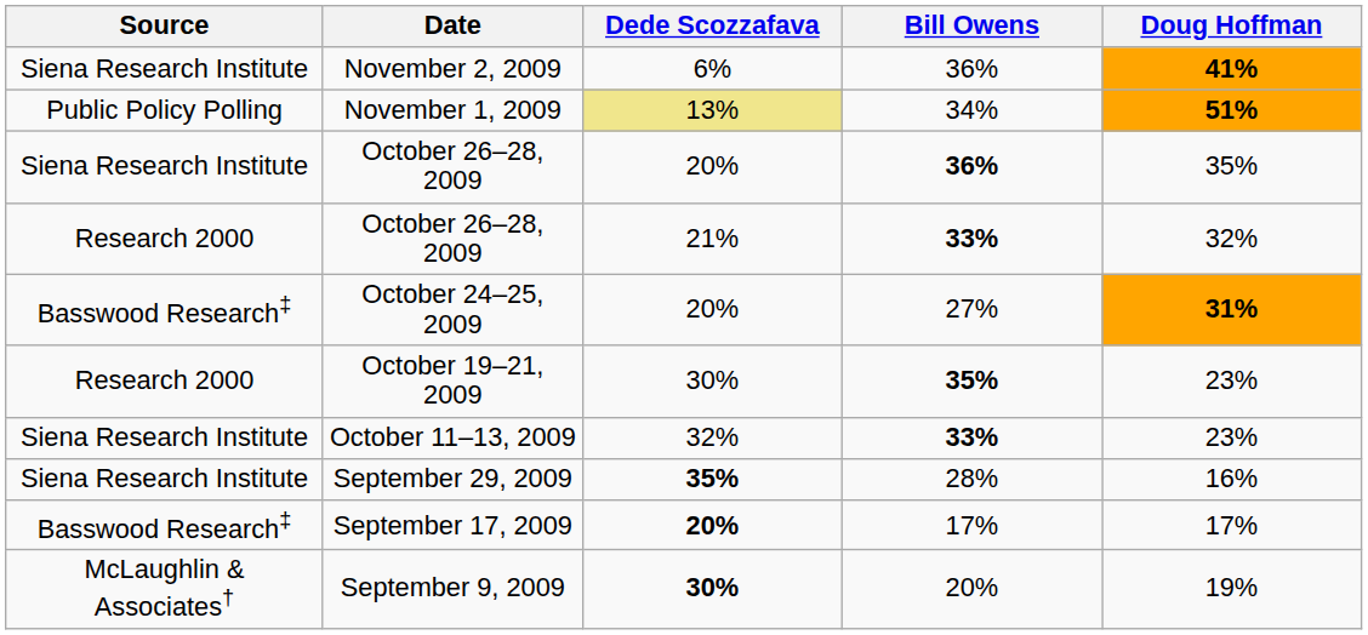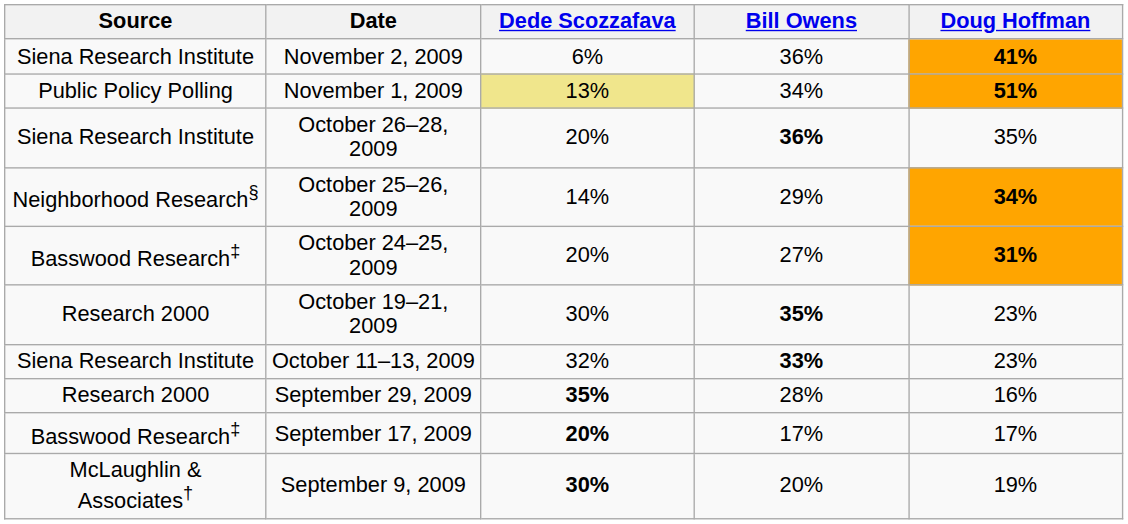- row: Research 2000 | October 26–28, 2009 | 21% | 33% | 32%
+ row: Neighborhood Research§ | October 25–26, 2009 | 14% | 29% | 34%
September 29, 2009 | Source: Siena Research Institute -> Research 2000
